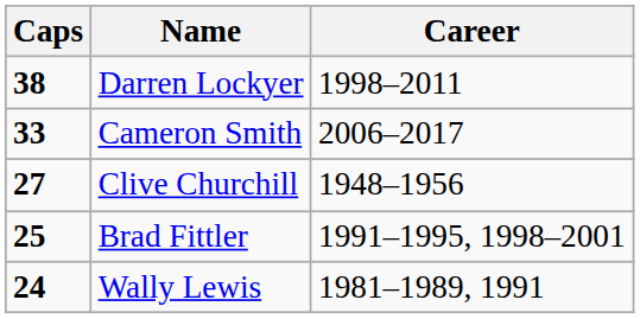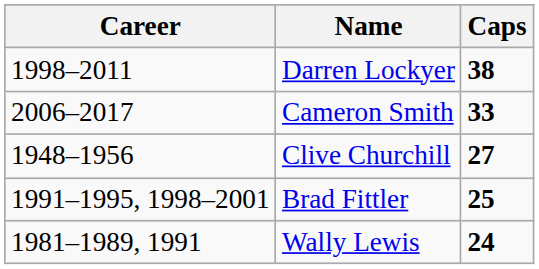columns swapped: Caps <-> Career
